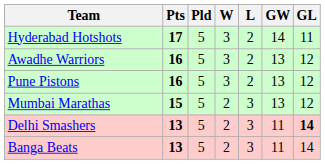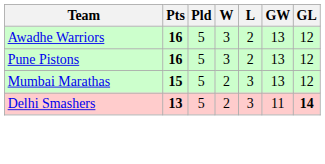- row: Hyderabad Hotshots | 17 | 5 | 3 | 2 | 14 | 11
- row: Banga Beats | 13 | 5 | 2 | 3 | 11 | 14
